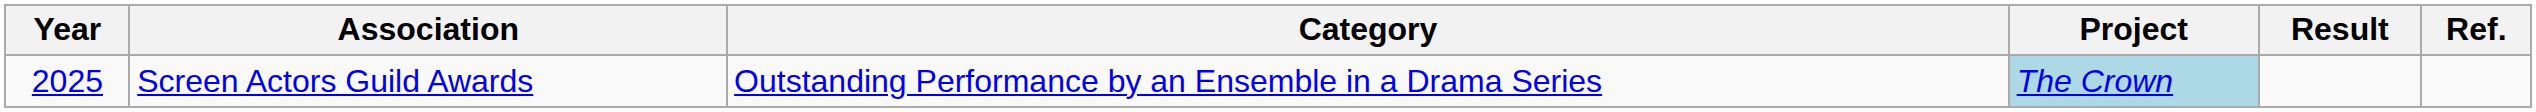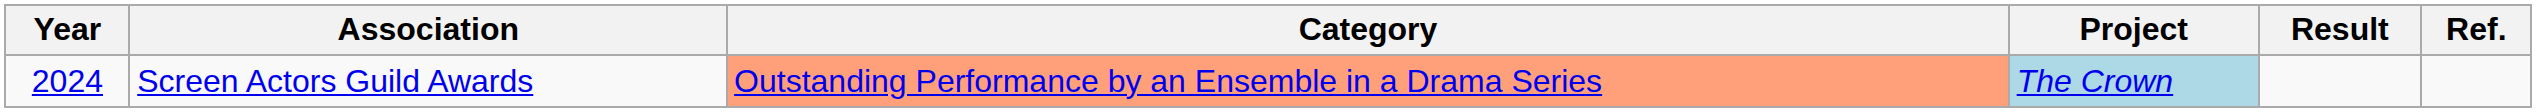Screen Actors Guild Awards | Year: 2025 -> 2024
Screen Actors Guild Awards | Category: no background -> lightsalmon background
